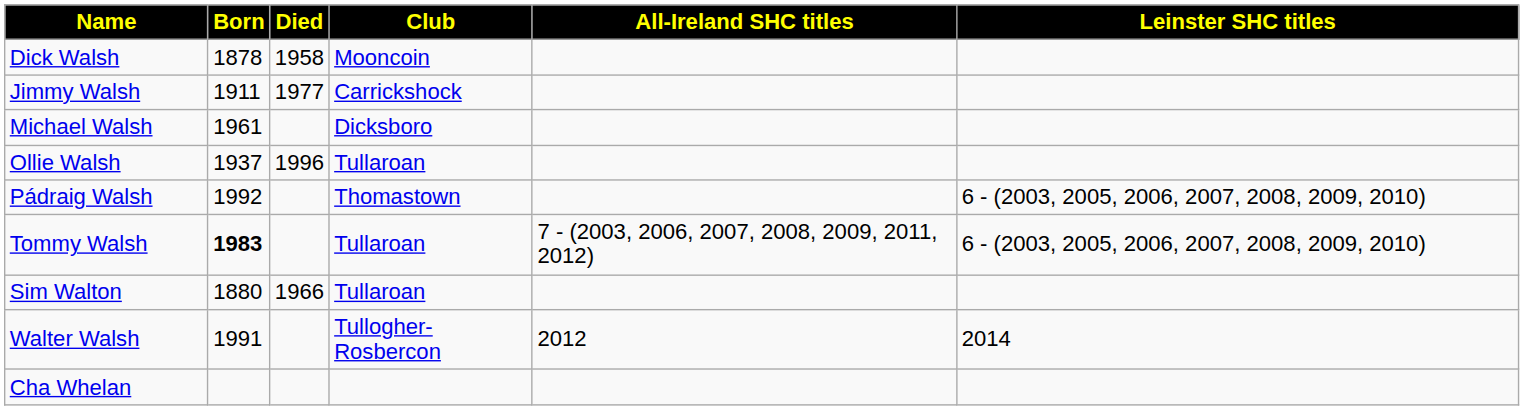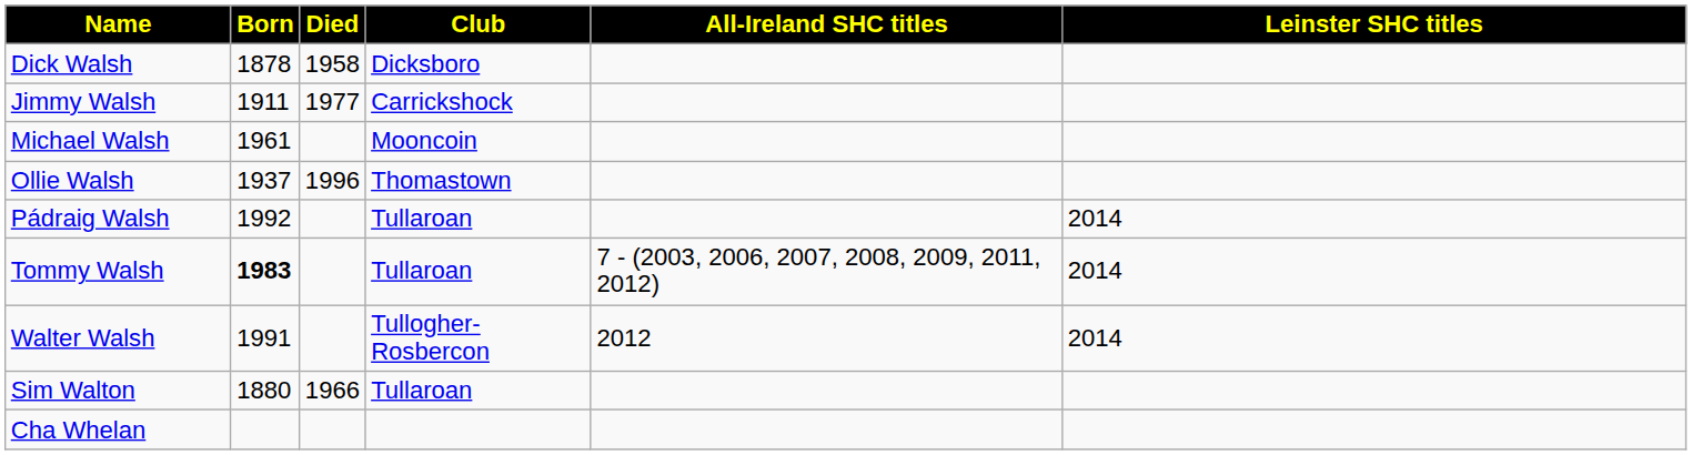Dick Walsh | Club: Mooncoin -> Dicksboro
Michael Walsh | Club: Dicksboro -> Mooncoin
Ollie Walsh | Club: Tullaroan -> Thomastown
Pádraig Walsh | Club: Thomastown -> Tullaroan
Pádraig Walsh | Leinster SHC titles: 6 - (2003, 2005, 2006, 2007, 2008, 2009, 2010) -> 2014
Tommy Walsh | Leinster SHC titles: 6 - (2003, 2005, 2006, 2007, 2008, 2009, 2010) -> 2014
rows swapped: Walter Walsh <-> Sim Walton
